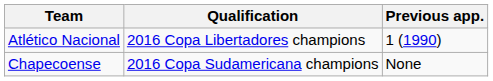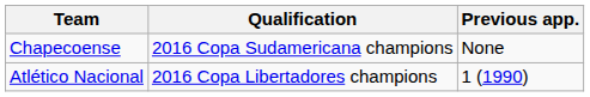rows swapped: Atlético Nacional <-> Chapecoense
